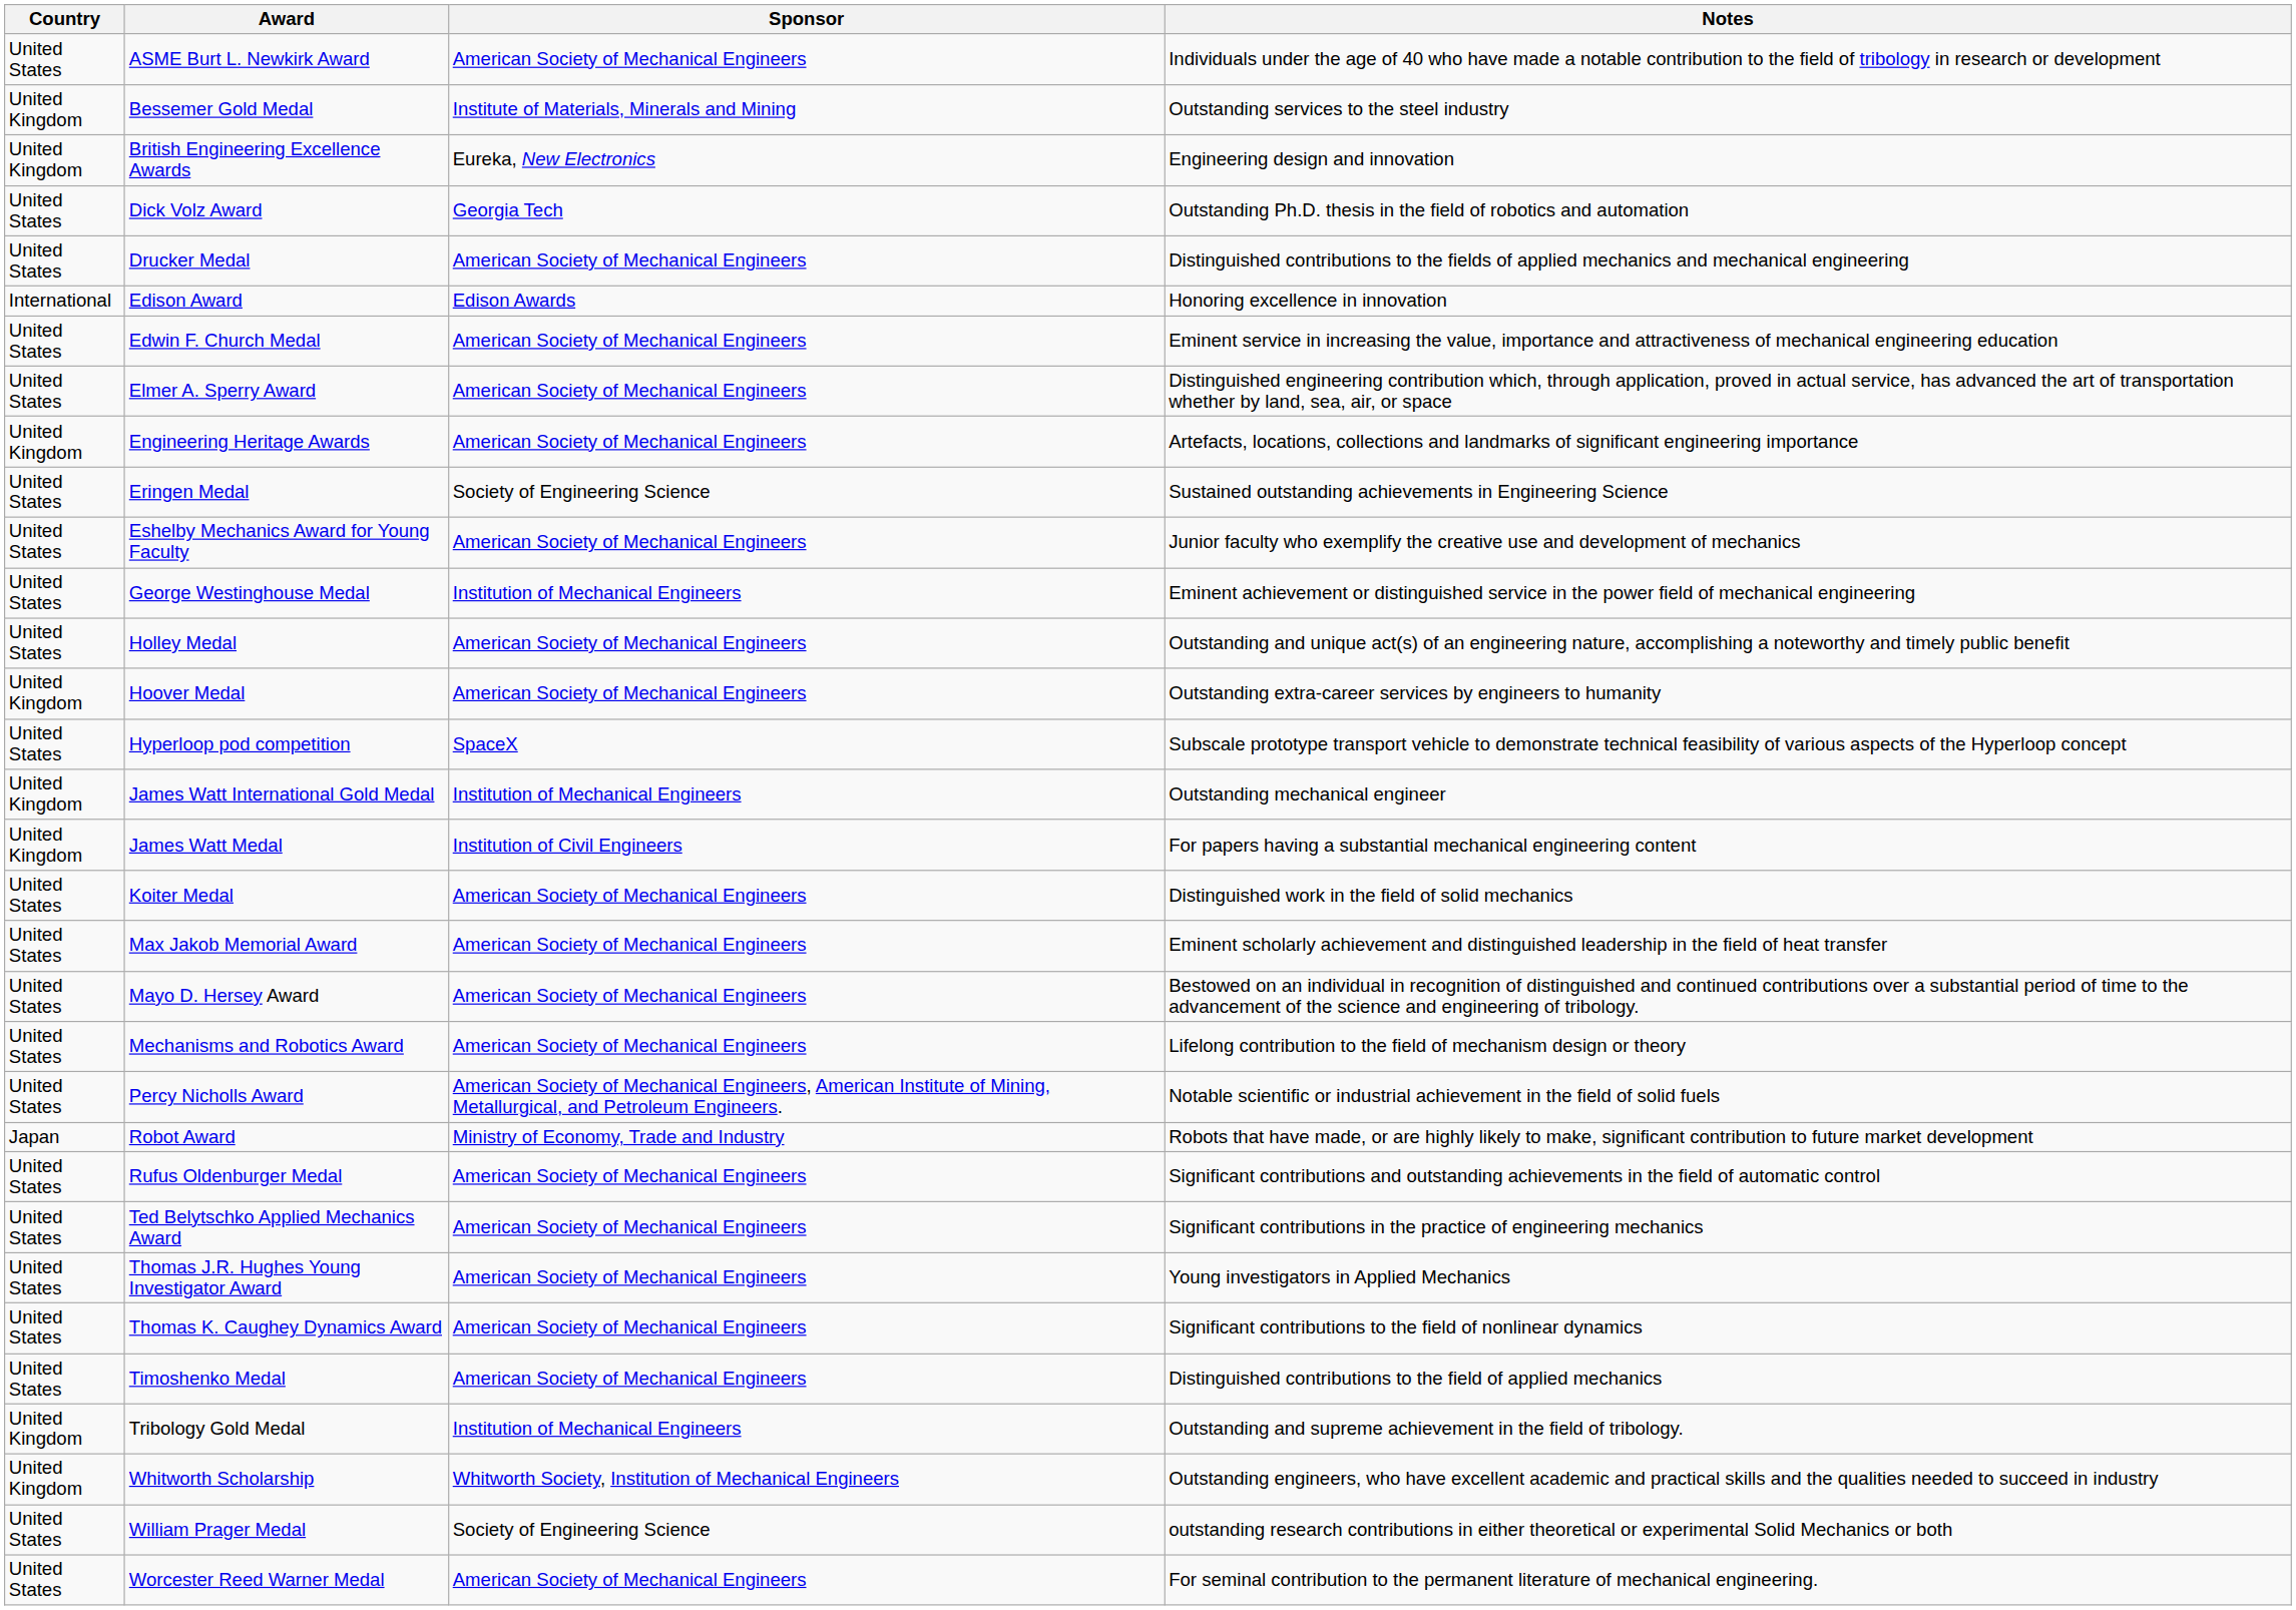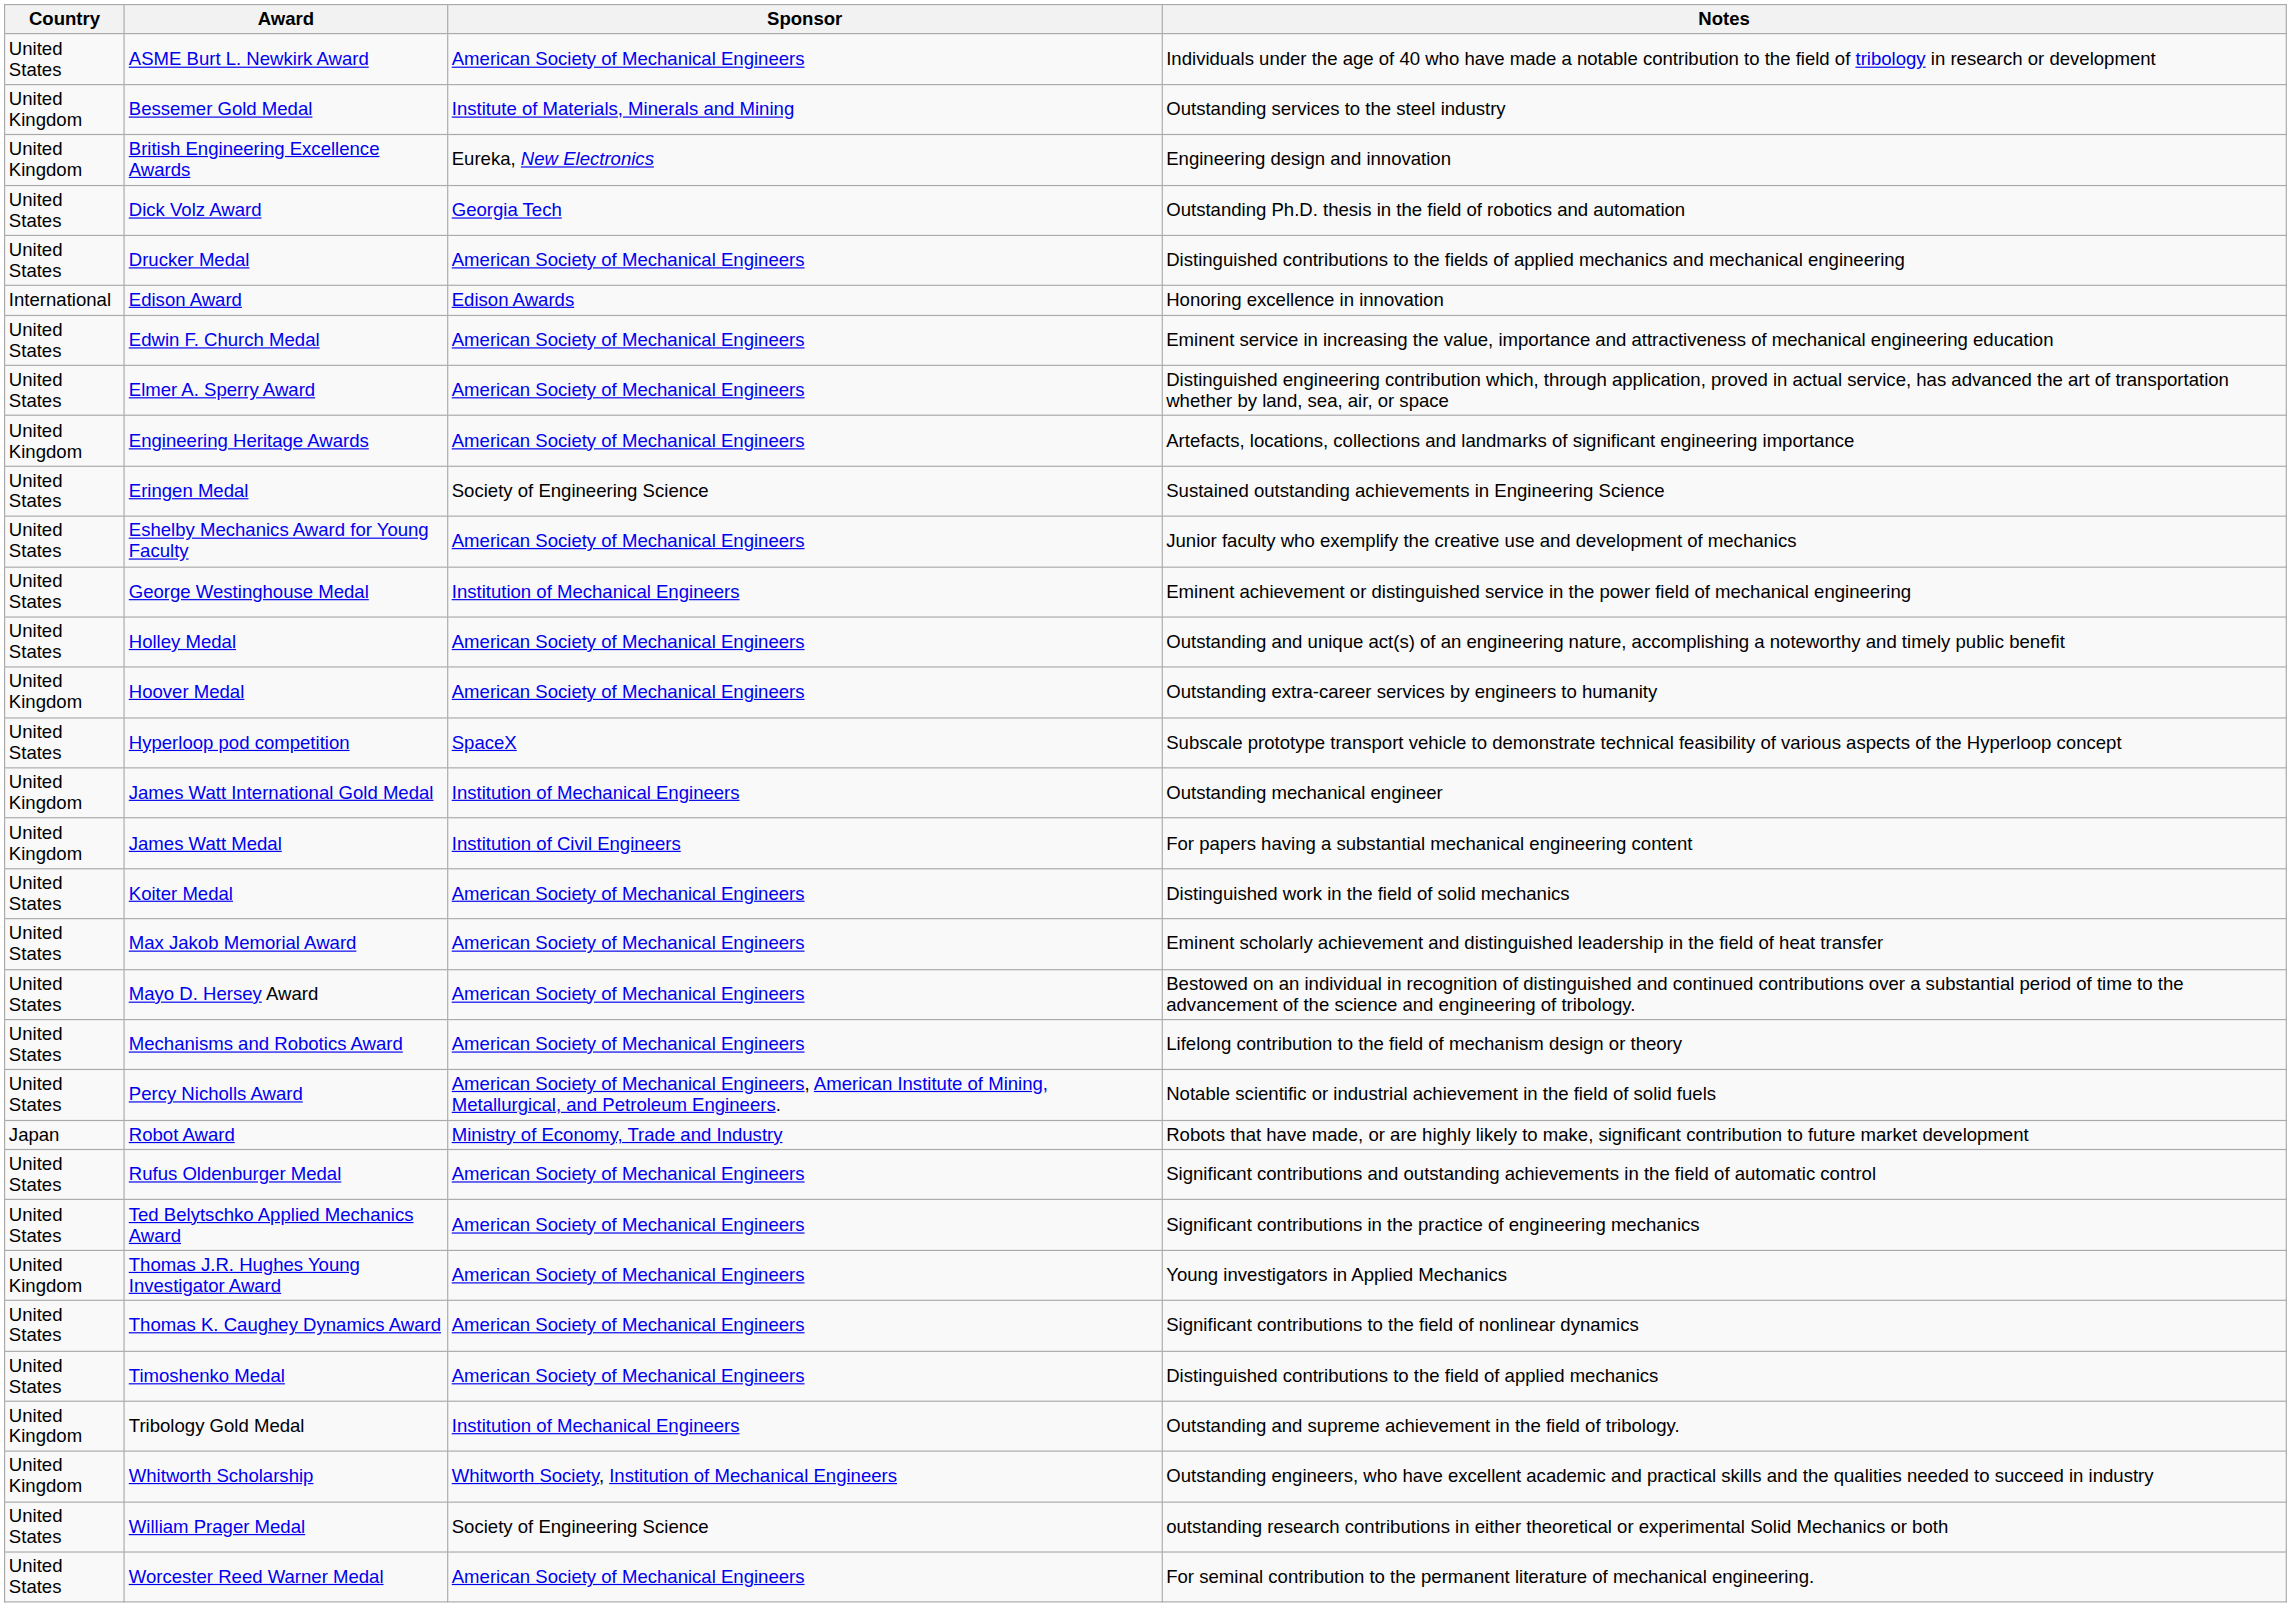Thomas J.R. Hughes Young Investigator Award | Country: United States -> United Kingdom
